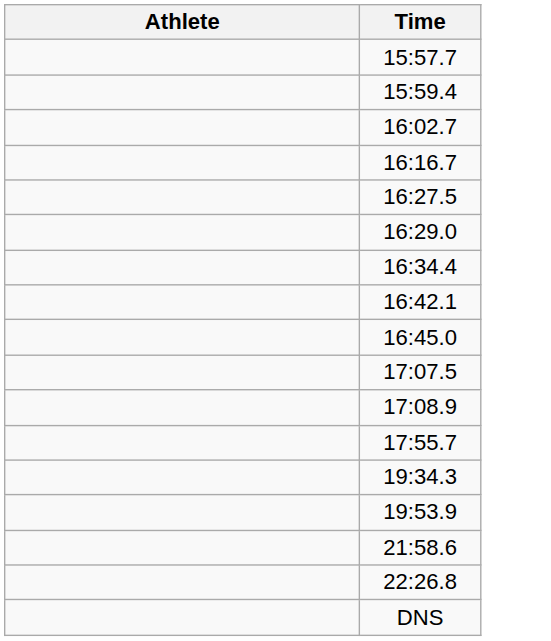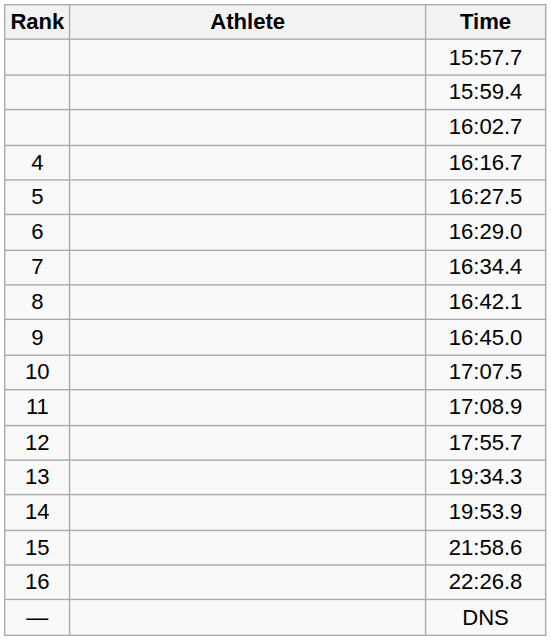+ column: Rank | 4 | 5 | 6 | 7 | 8 | 9 | 10 | 11 | 12 | 13 | 14 | 15 | 16 | —
